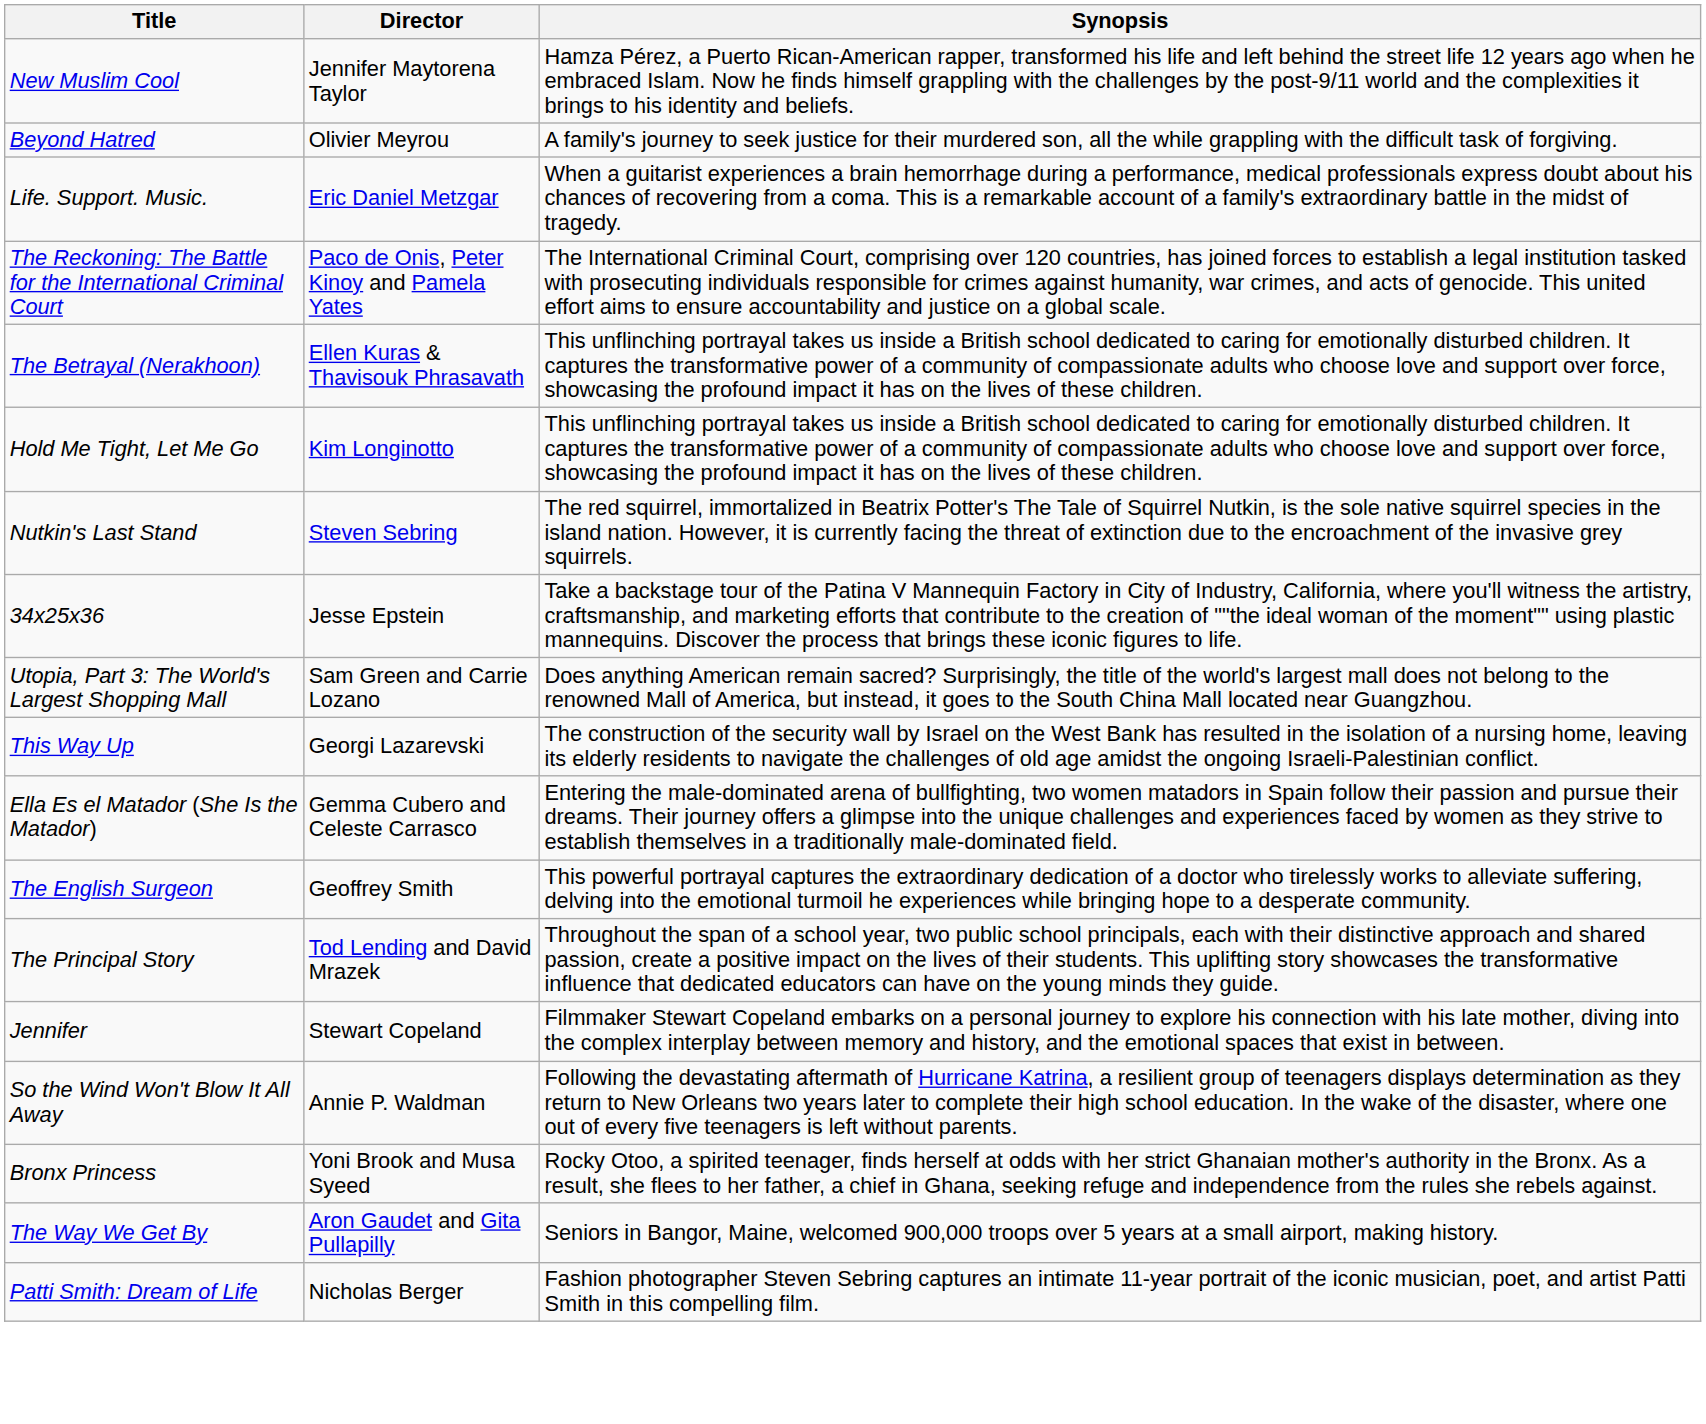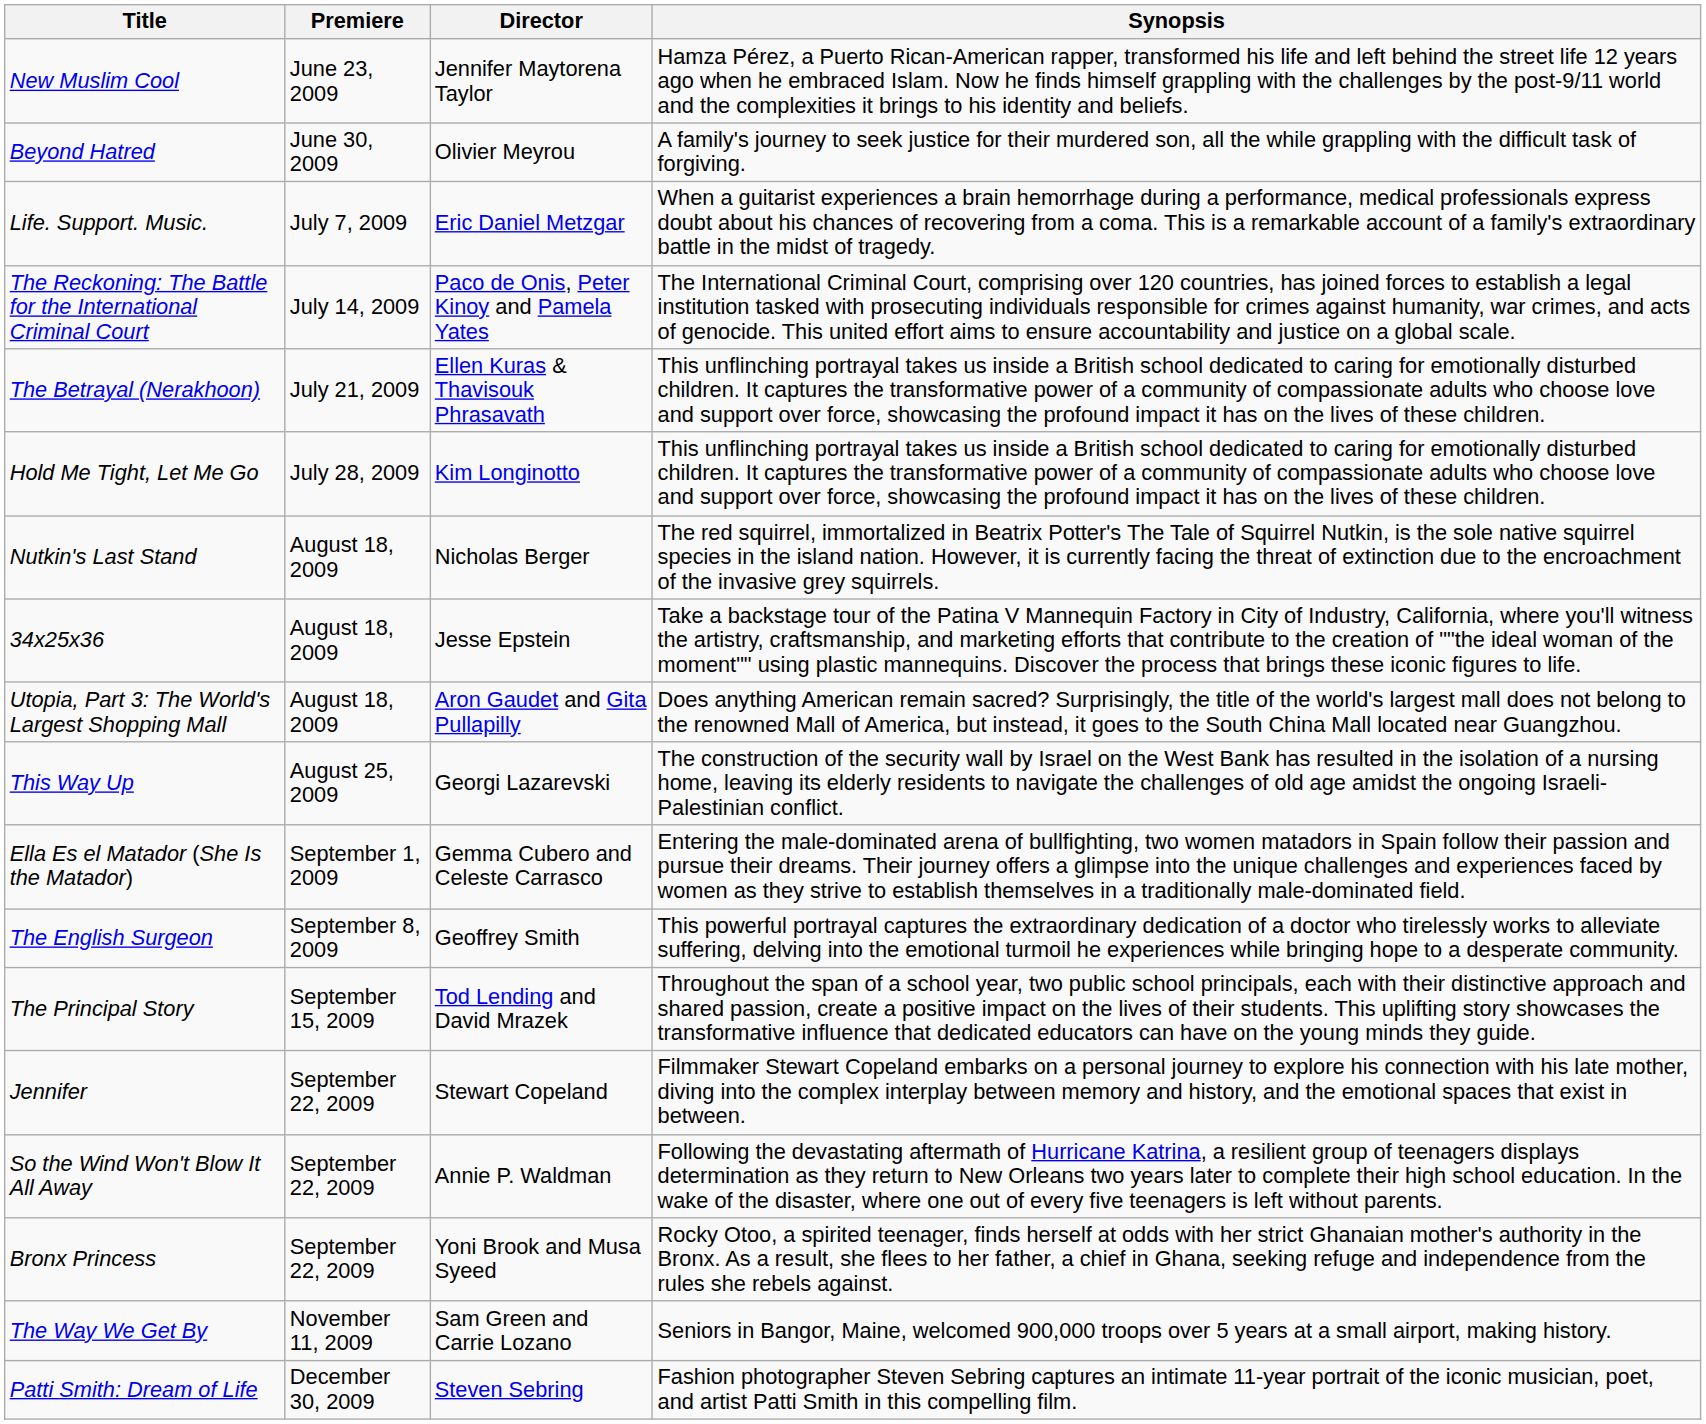+ column: Premiere | June 23, 2009 | June 30, 2009 | July 7, 2009 | July 14, 2009 | July 21, 2009 | July 28, 2009 | August 18, 2009 | August 18, 2009 | August 18, 2009 | August 25, 2009 | September 1, 2009 | September 8, 2009 | September 15, 2009 | September 22, 2009 | September 22, 2009 | September 22, 2009 | November 11, 2009 | December 30, 2009
Nutkin's Last Stand | Director: Steven Sebring -> Nicholas Berger
Utopia, Part 3: The World's Largest Shopping Mall | Director: Sam Green and Carrie Lozano -> Aron Gaudet and Gita Pullapilly
The Way We Get By | Director: Aron Gaudet and Gita Pullapilly -> Sam Green and Carrie Lozano
Patti Smith: Dream of Life | Director: Nicholas Berger -> Steven Sebring
